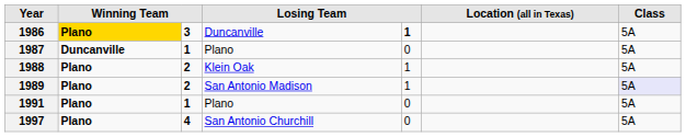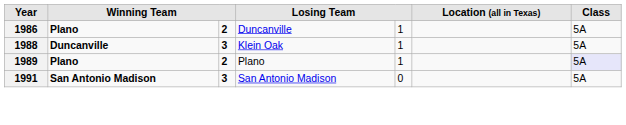1986 | column 2: gold background -> no background
1986 | column 3: 3 -> 2
1986 | column 5: bold -> normal
- row: 1987 | Duncanville | 1 | Plano | 0 | 5A
1988 | column 2: Plano -> Duncanville
1988 | column 3: 2 -> 3
1989 | column 4: San Antonio Madison -> Plano
1991 | column 2: Plano -> San Antonio Madison
1991 | column 3: 1 -> 3
1991 | column 4: Plano -> San Antonio Madison
- row: 1997 | Plano | 4 | San Antonio Churchill | 0 | 5A
